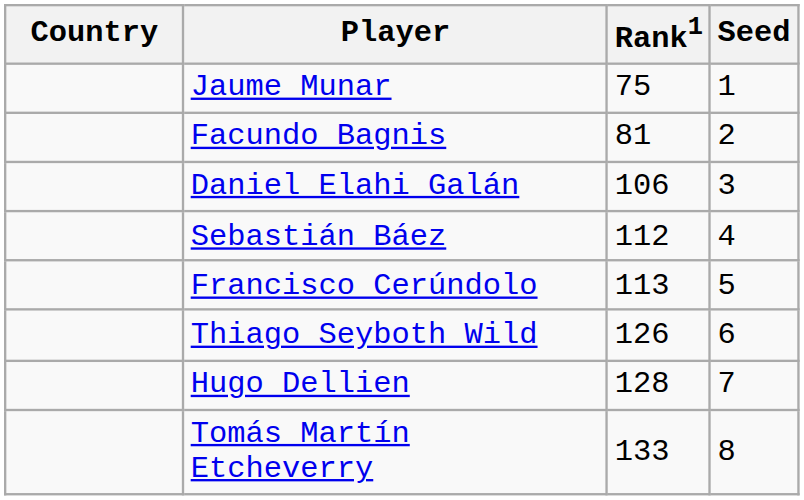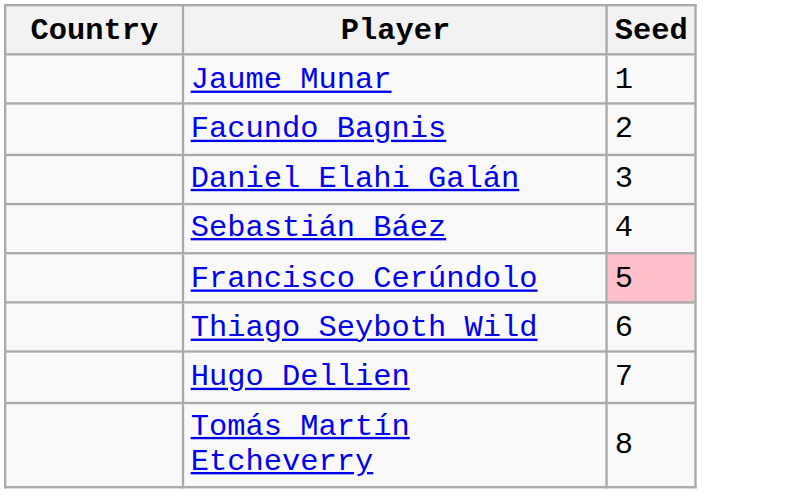- column: Rank1 | 75 | 81 | 106 | 112 | 113 | 126 | 128 | 133
Francisco Cerúndolo | Seed: no background -> pink background
